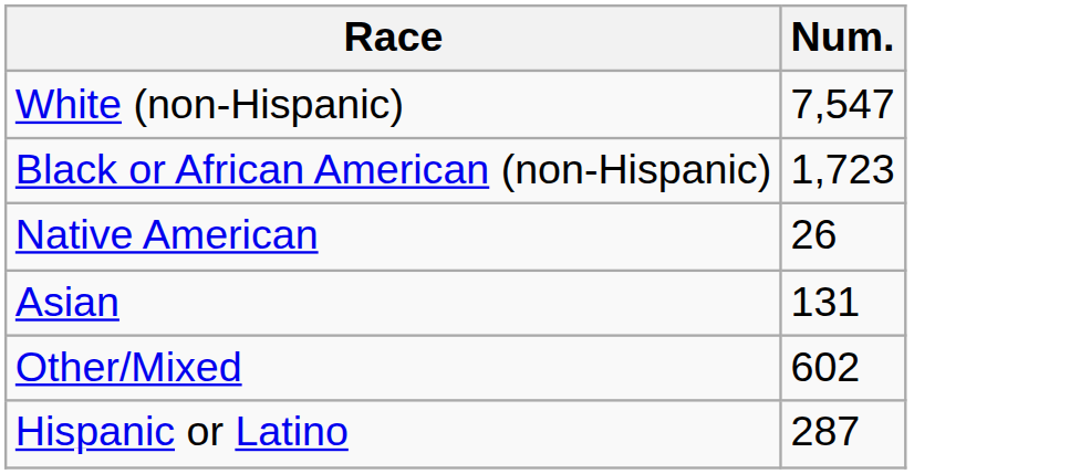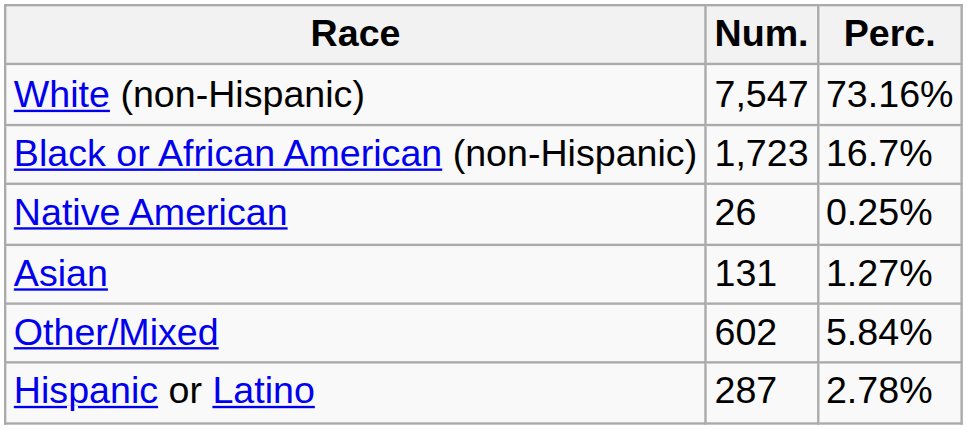+ column: Perc. | 73.16% | 16.7% | 0.25% | 1.27% | 5.84% | 2.78%
